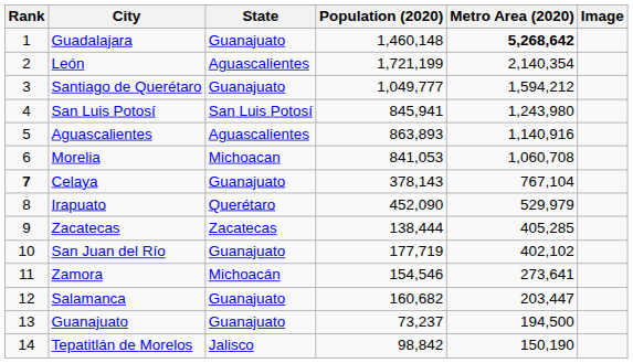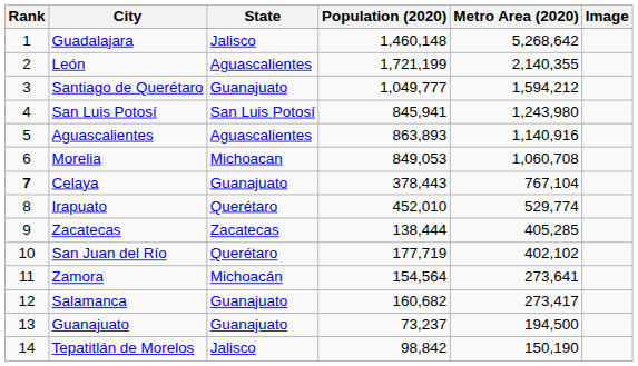Guadalajara | State: Guanajuato -> Jalisco
Guadalajara | Metro Area (2020): bold -> normal
León | Metro Area (2020): 2,140,354 -> 2,140,355
Morelia | Population (2020): 841,053 -> 849,053
Celaya | Population (2020): 378,143 -> 378,443
Irapuato | Population (2020): 452,090 -> 452,010
Irapuato | Metro Area (2020): 529,979 -> 529,774
San Juan del Río | State: Guanajuato -> Querétaro
Zamora | Population (2020): 154,546 -> 154,564
Salamanca | Metro Area (2020): 203,447 -> 273,417
